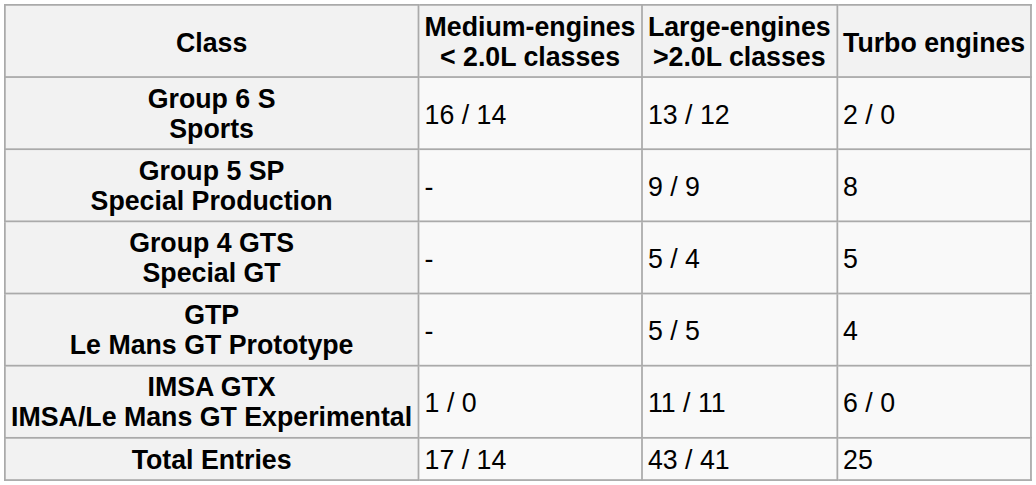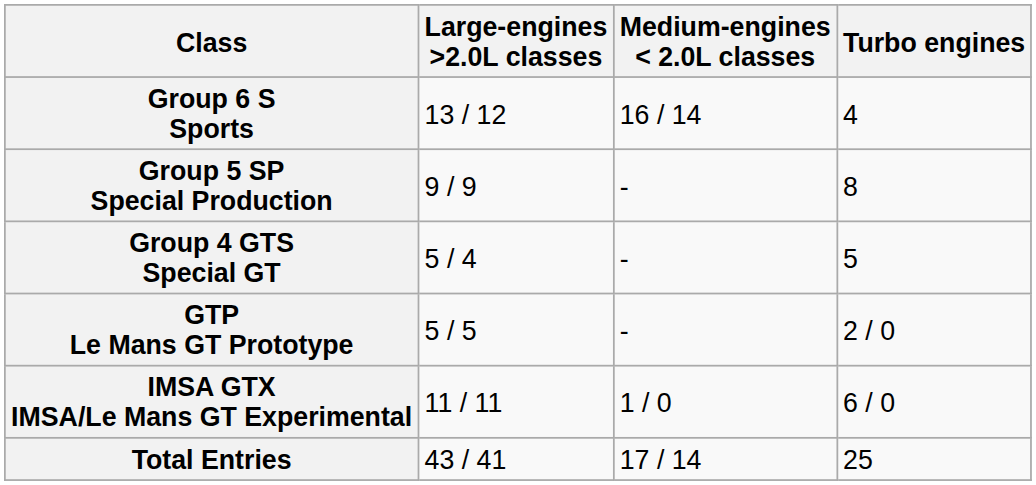columns swapped: Large-engines >2.0L classes <-> Medium-engines < 2.0L classes
Group 6 S Sports | Turbo engines: 2 / 0 -> 4
GTP Le Mans GT Prototype | Turbo engines: 4 -> 2 / 0
